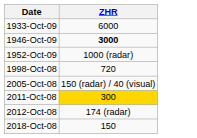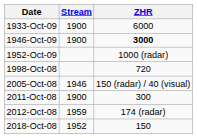+ column: Stream | 1900 | 1900 | 1946 | 1900 | 1959 | 1952
2011-Oct-08 | ZHR: gold background -> no background
